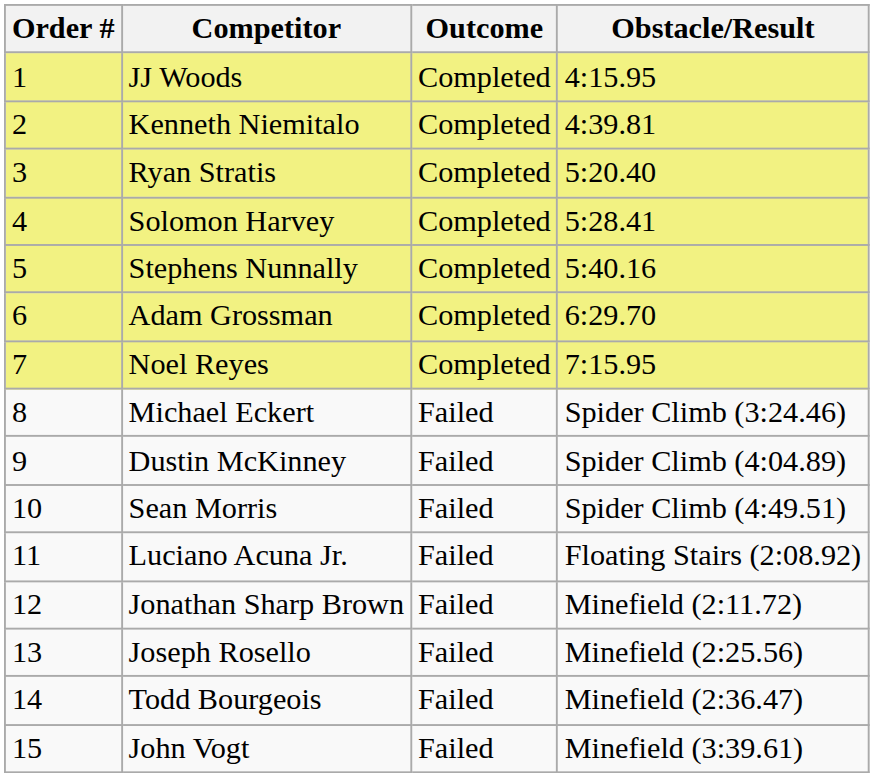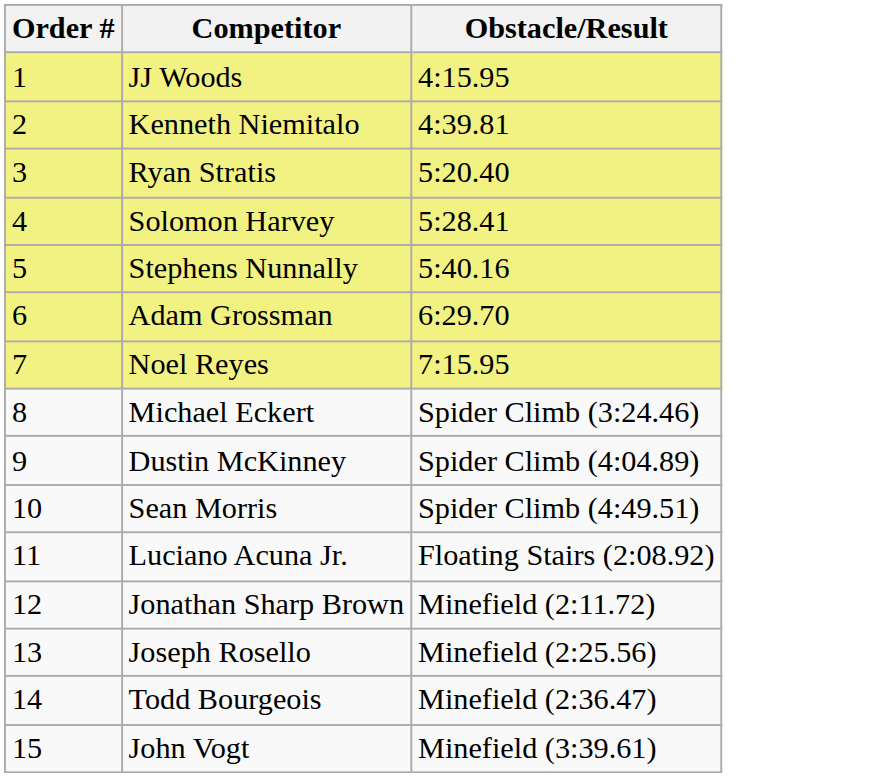- column: Outcome | Completed | Completed | Completed | Completed | Completed | Completed | Completed | Failed | Failed | Failed | Failed | Failed | Failed | Failed | Failed
